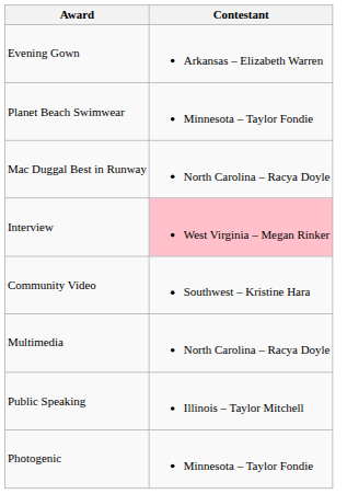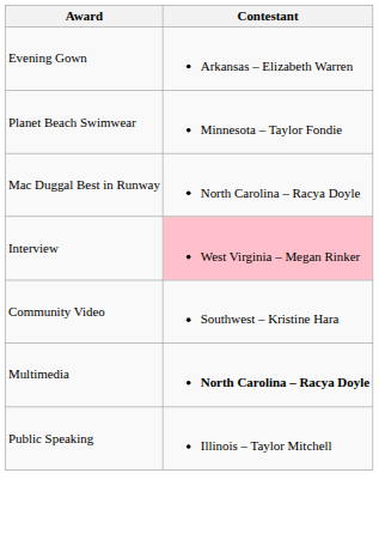Multimedia | Contestant: normal -> bold
- row: Photogenic | Minnesota – Taylor Fondie
